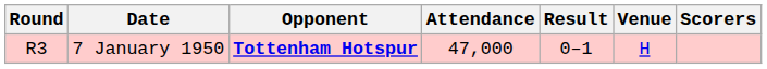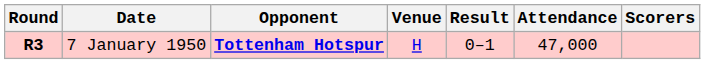columns swapped: Venue <-> Attendance
7 January 1950 | Round: normal -> bold
